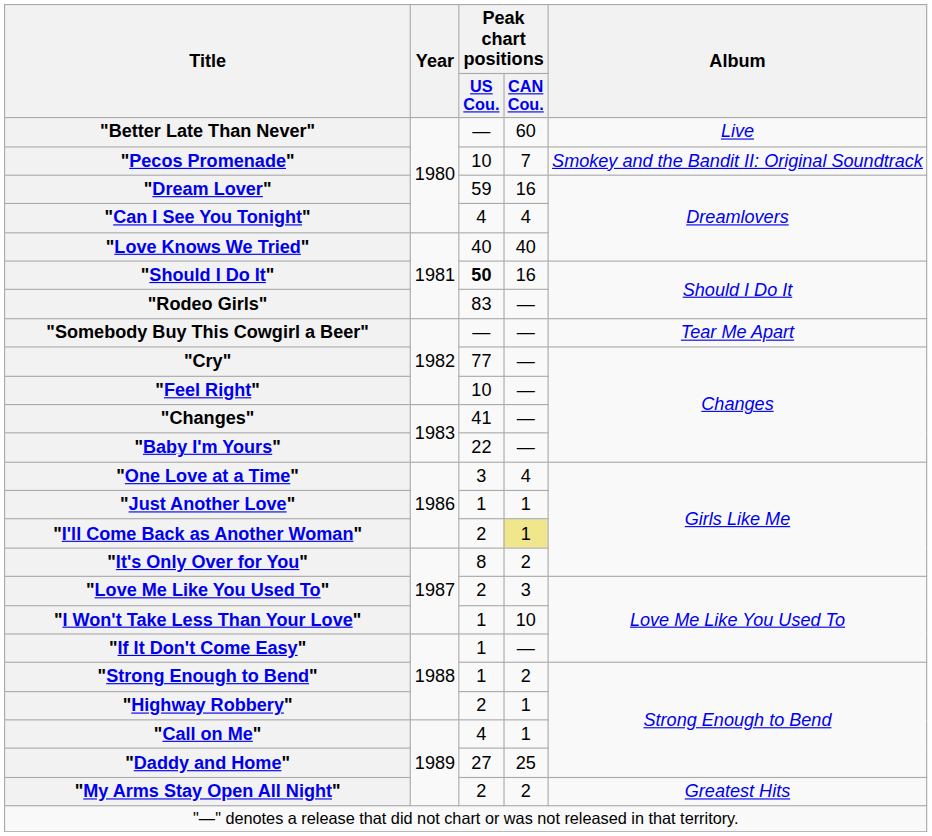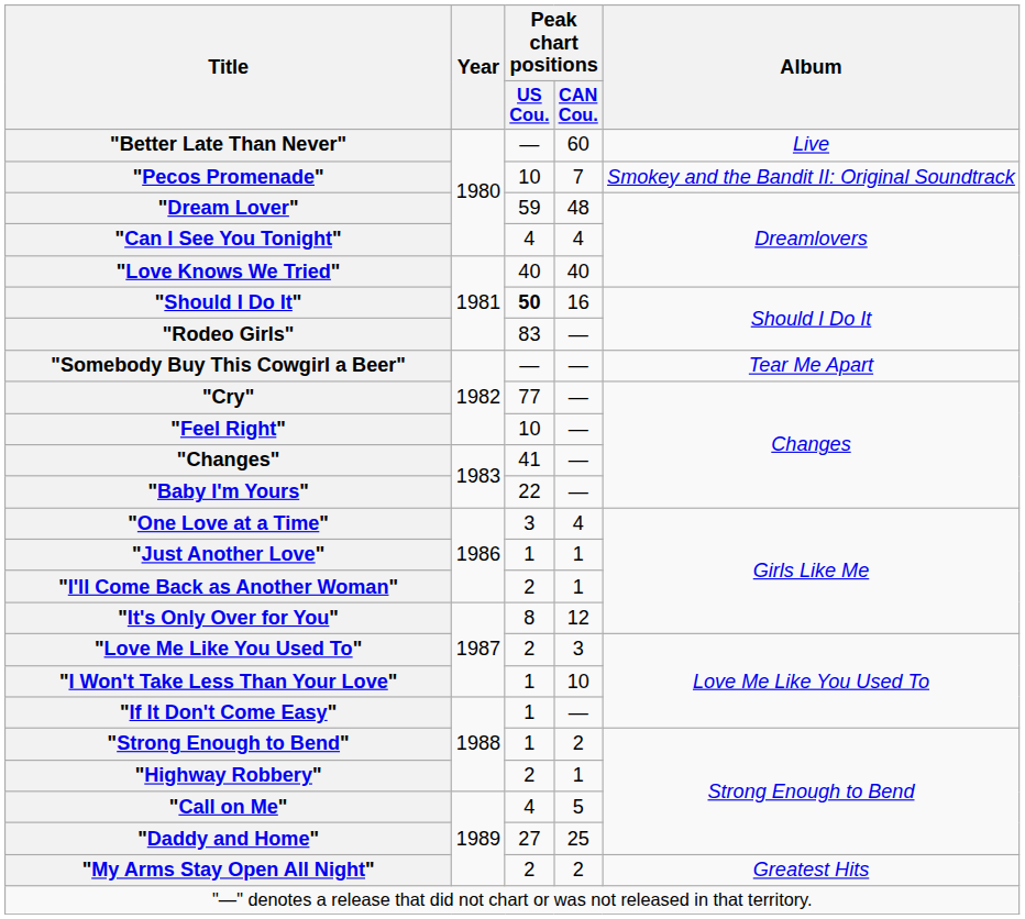"Dream Lover" | Peak chart positions / CAN Cou.: 16 -> 48
"I'll Come Back as Another Woman" | Peak chart positions / CAN Cou.: khaki background -> no background
"It's Only Over for You" | Peak chart positions / CAN Cou.: 2 -> 12
"Call on Me" | Peak chart positions / CAN Cou.: 1 -> 5
